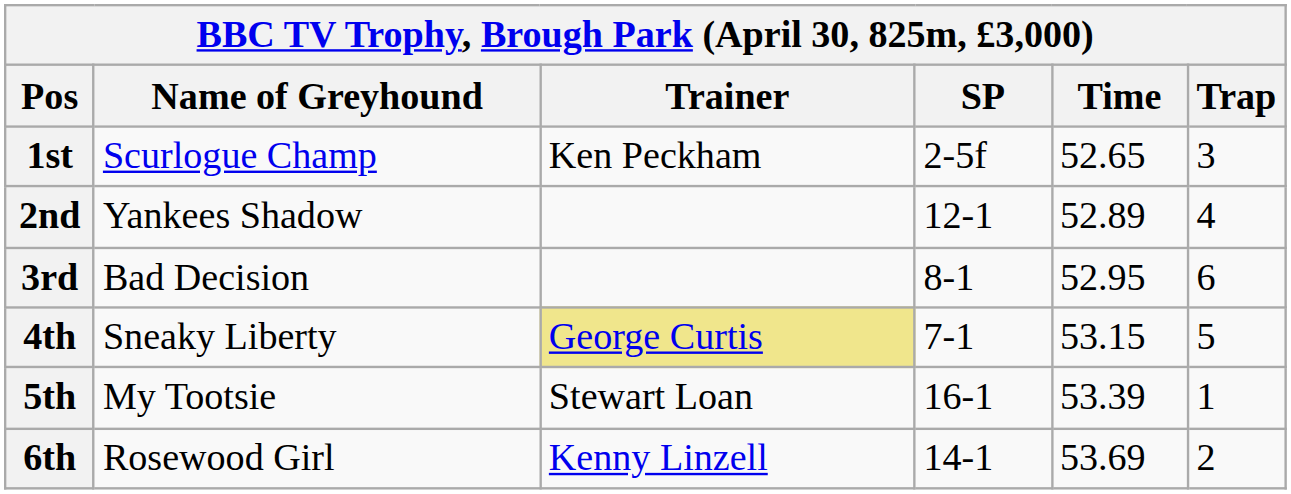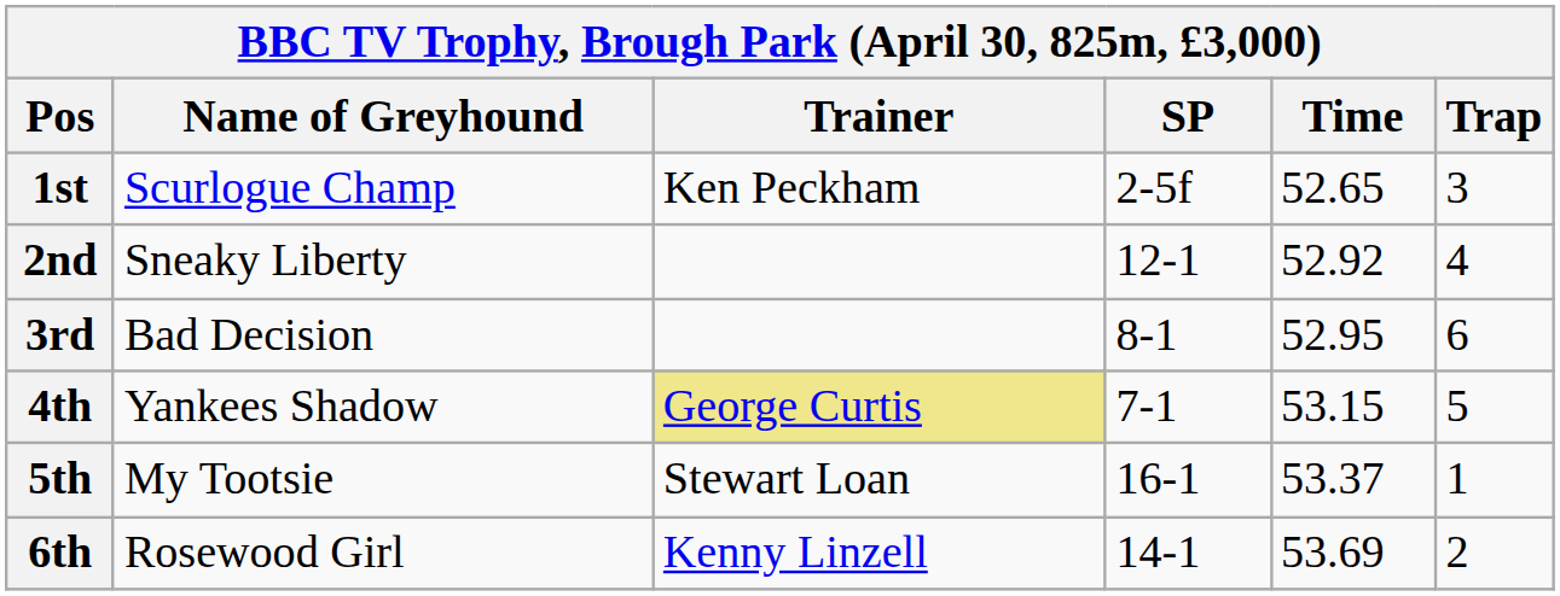2nd | Name of Greyhound: Yankees Shadow -> Sneaky Liberty
2nd | Time: 52.89 -> 52.92
4th | Name of Greyhound: Sneaky Liberty -> Yankees Shadow
5th | Time: 53.39 -> 53.37
